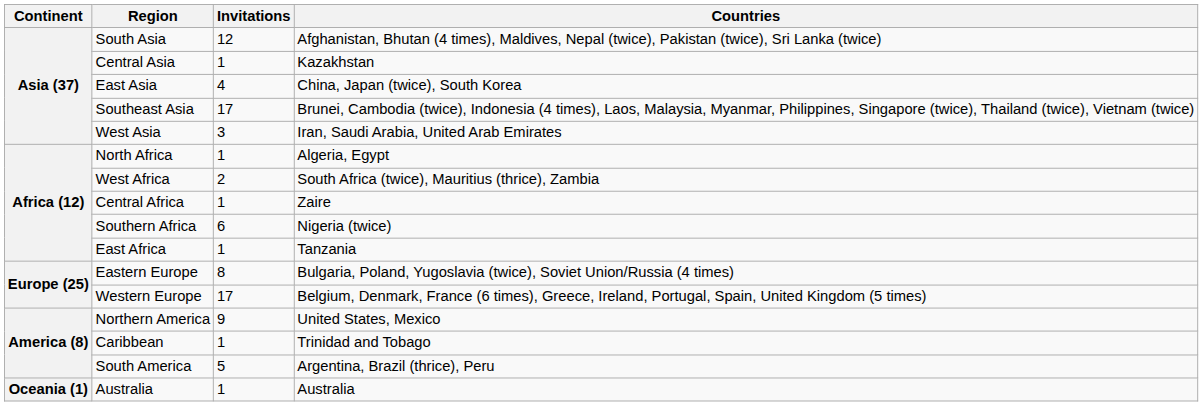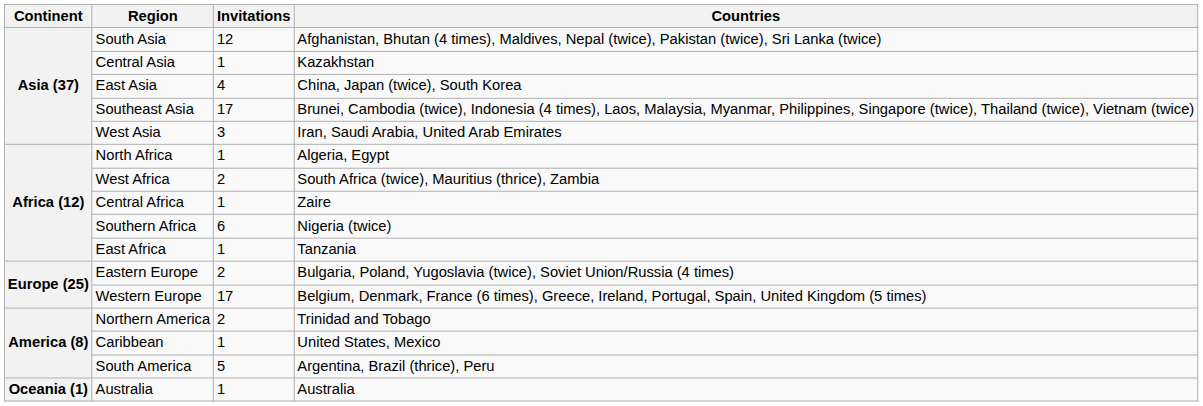Eastern Europe | Invitations: 8 -> 2
Northern America | Invitations: 9 -> 2
Northern America | Countries: United States, Mexico -> Trinidad and Tobago
Caribbean | Countries: Trinidad and Tobago -> United States, Mexico
